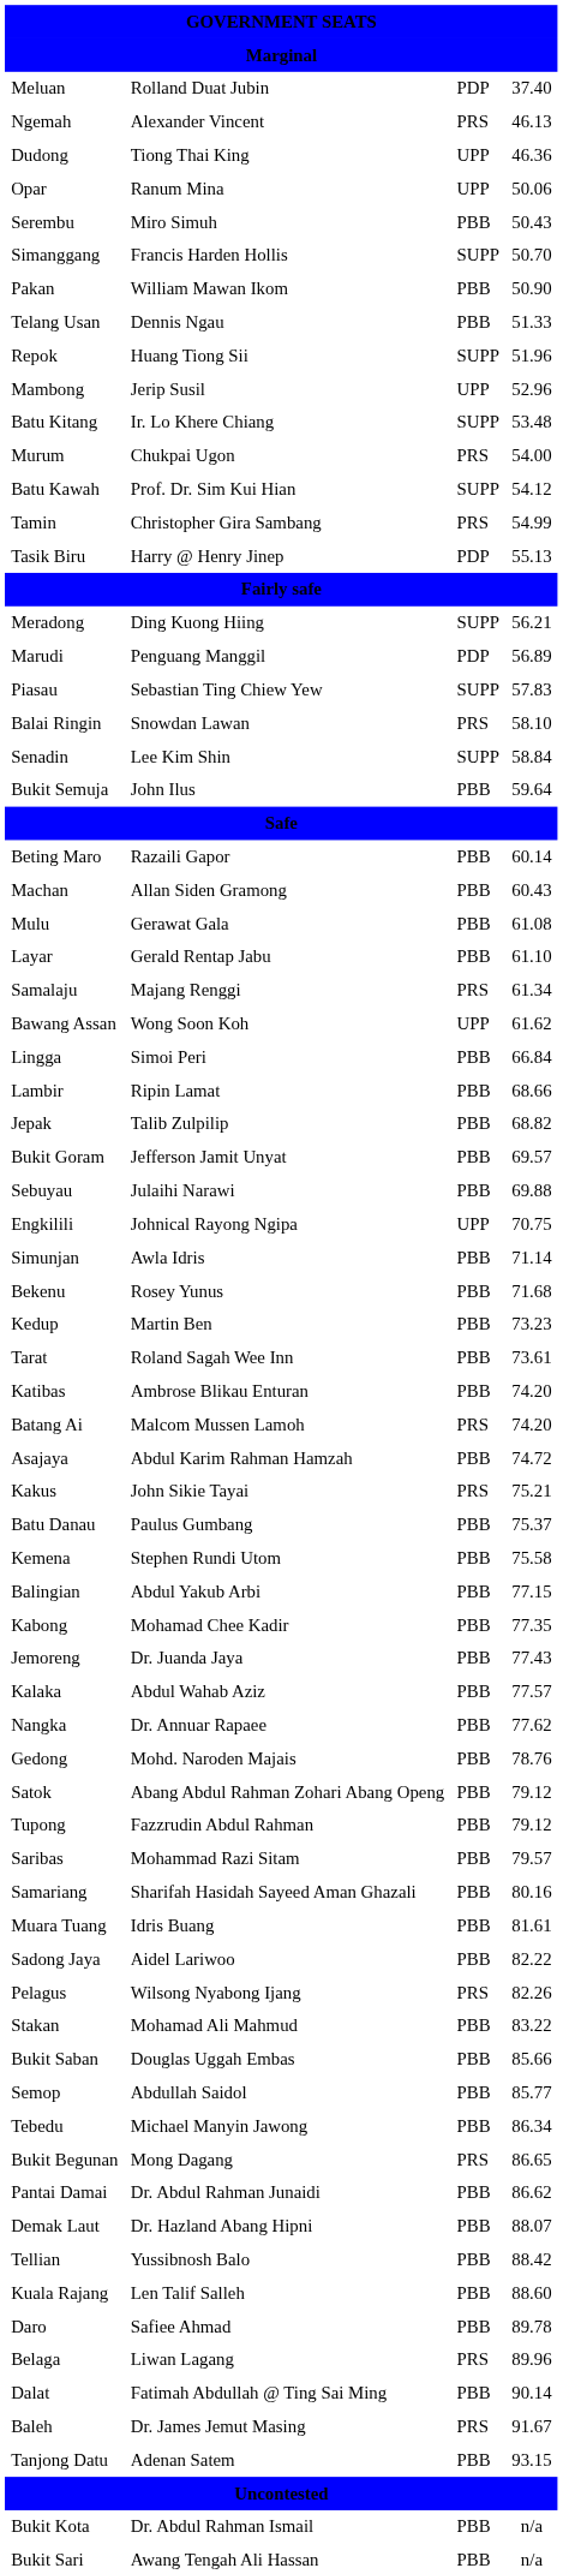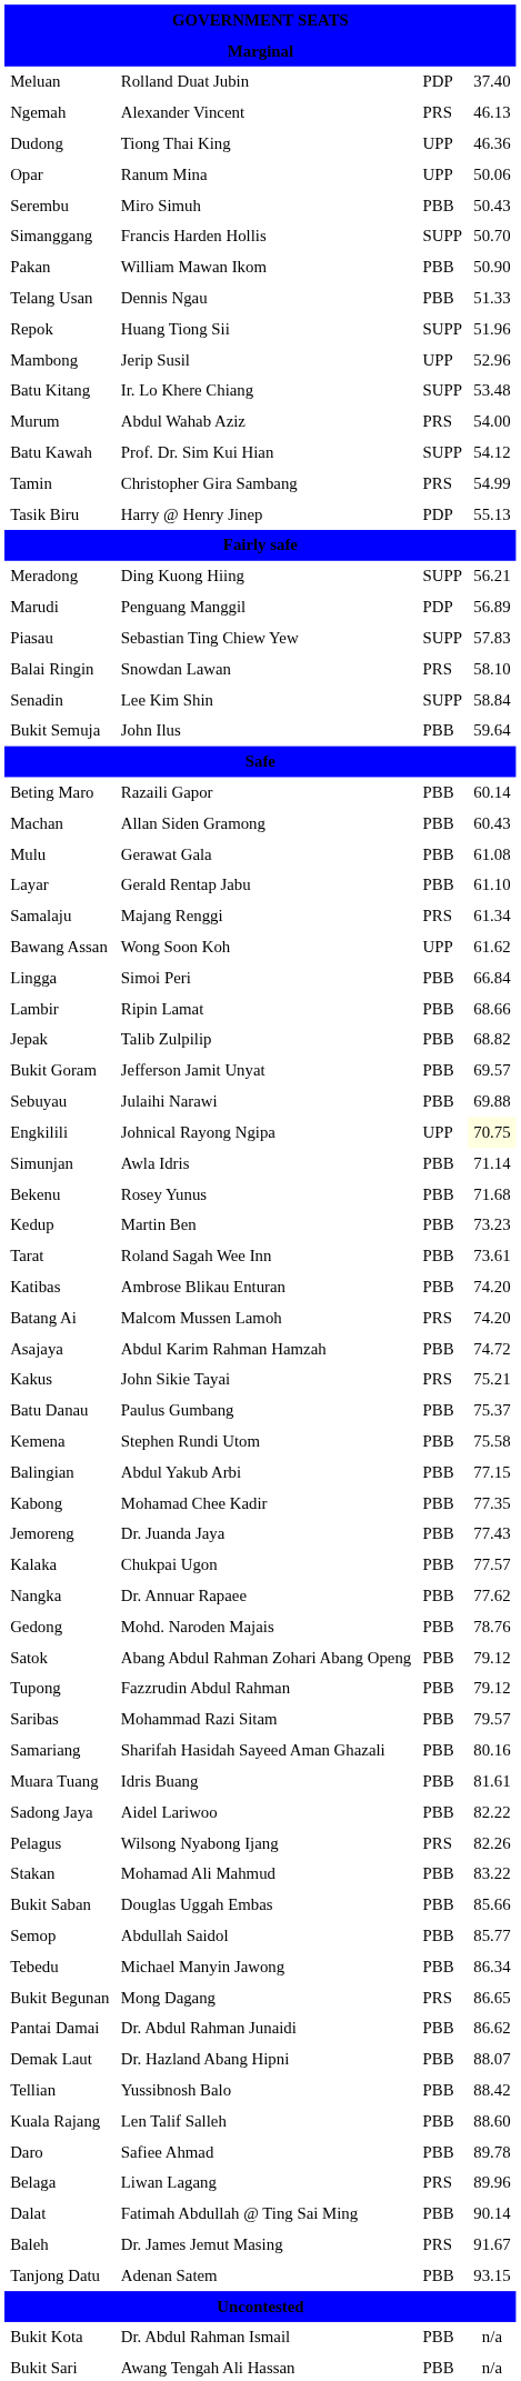Murum | column 2: Chukpai Ugon -> Abdul Wahab Aziz
Engkilili | column 4: no background -> lightyellow background
Kalaka | column 2: Abdul Wahab Aziz -> Chukpai Ugon
